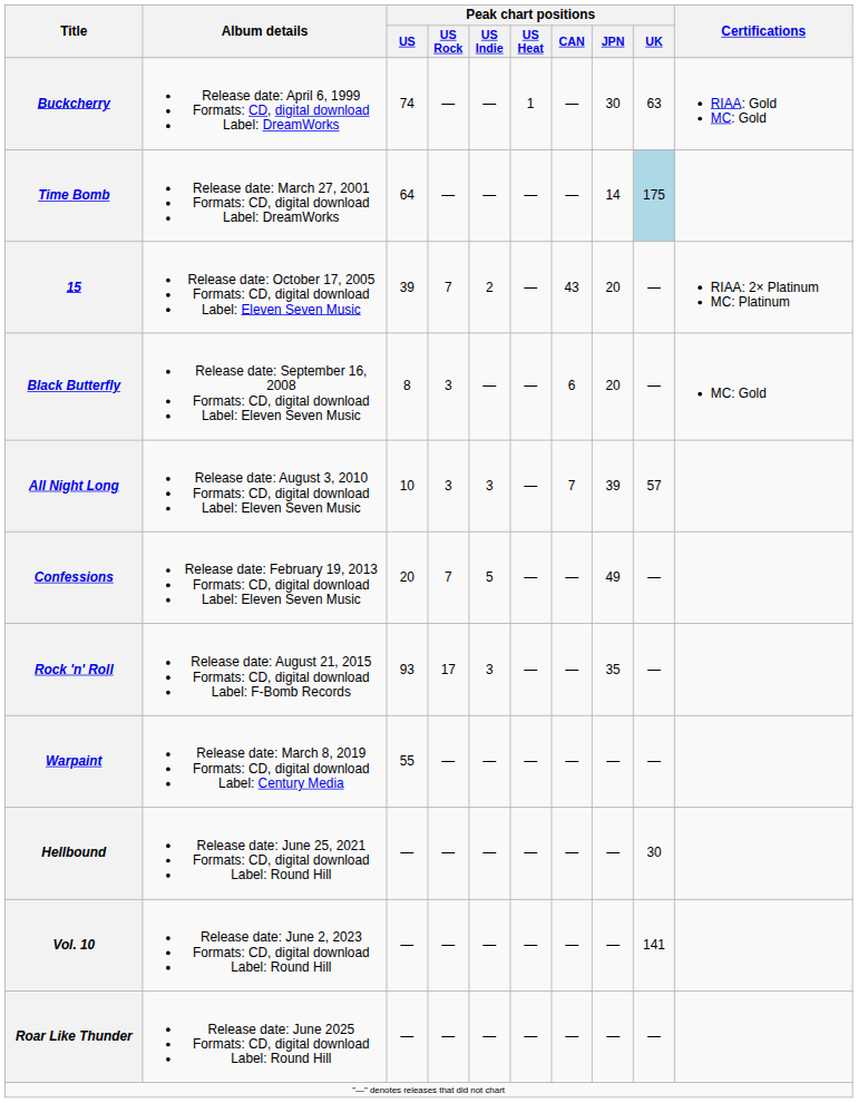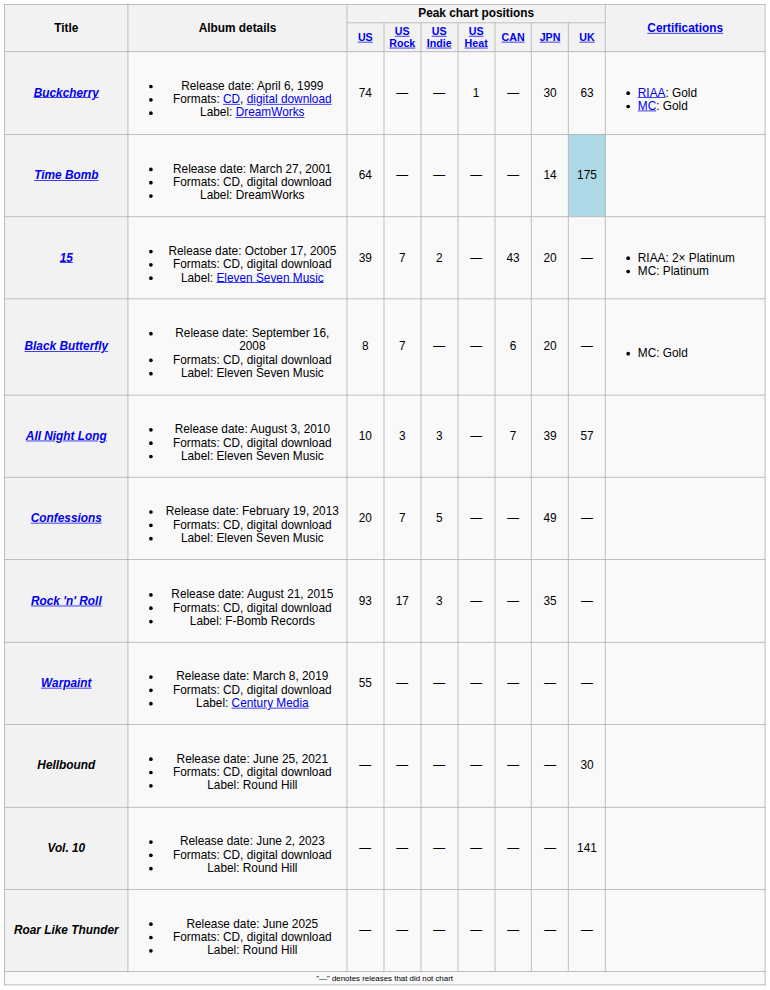Black Butterfly | Peak chart positions / US Rock: 3 -> 7
